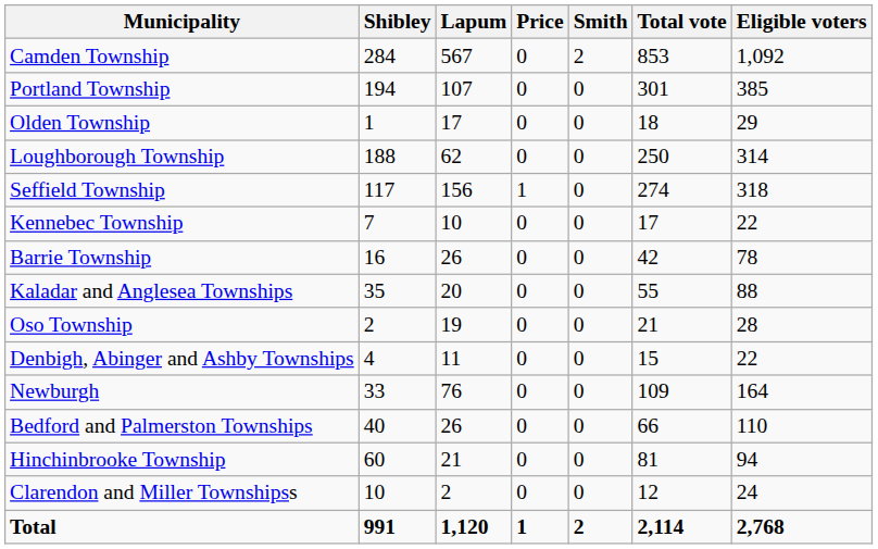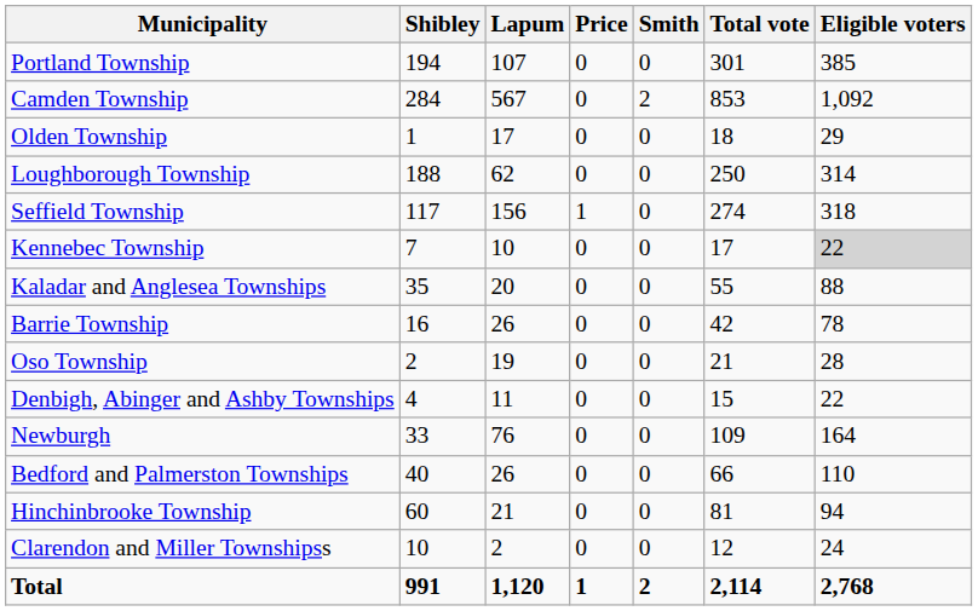rows swapped: Portland Township <-> Camden Township
Kennebec Township | Eligible voters: no background -> lightgrey background
rows swapped: Barrie Township <-> Kaladar and Anglesea Townships
